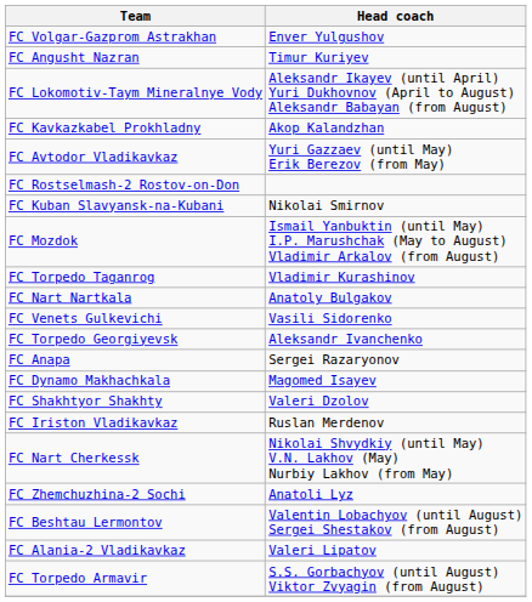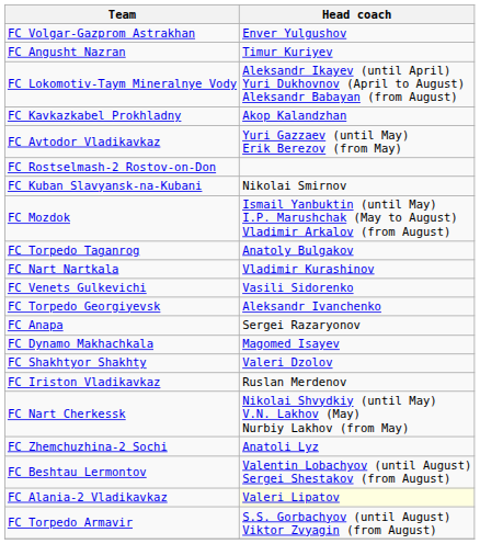FC Torpedo Taganrog | Head coach: Vladimir Kurashinov -> Anatoly Bulgakov
FC Nart Nartkala | Head coach: Anatoly Bulgakov -> Vladimir Kurashinov
FC Alania-2 Vladikavkaz | Head coach: no background -> lightyellow background
